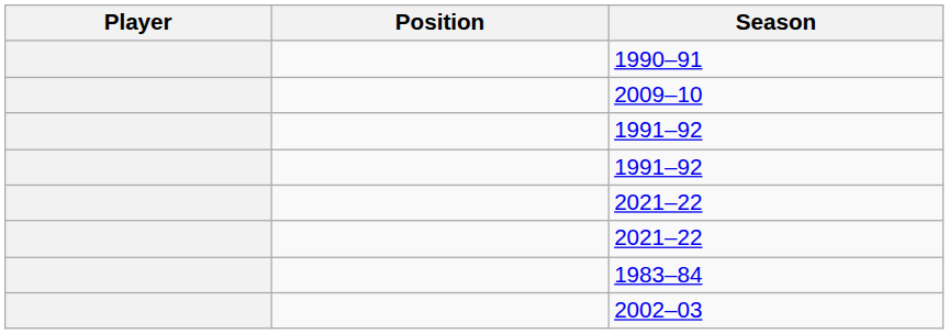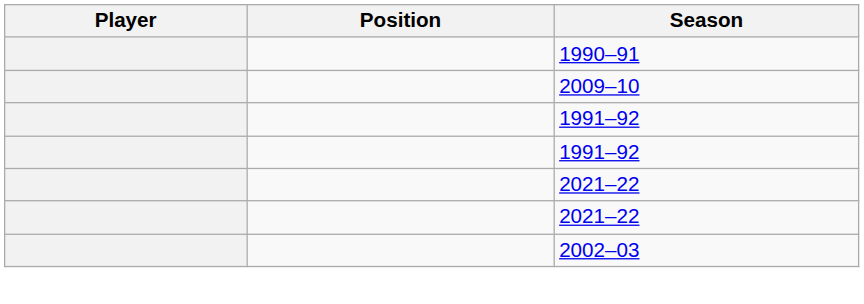- row: 1983–84
